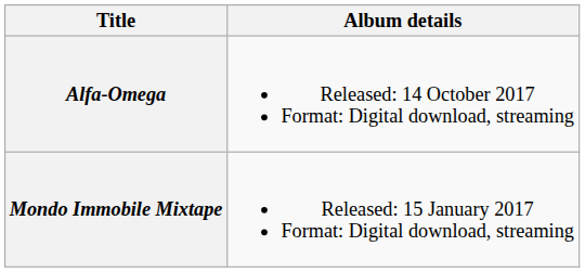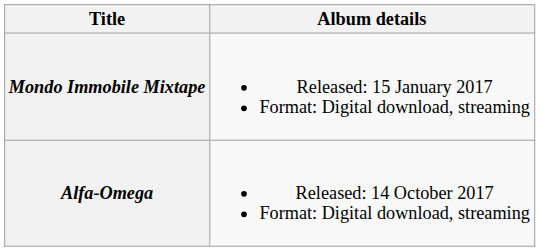rows swapped: Mondo Immobile Mixtape <-> Alfa-Omega
